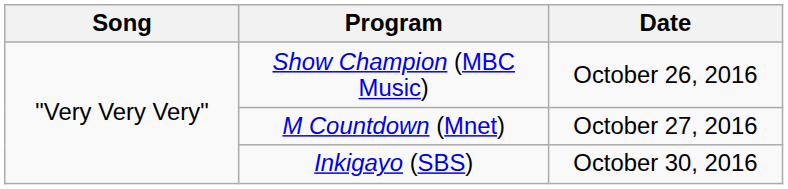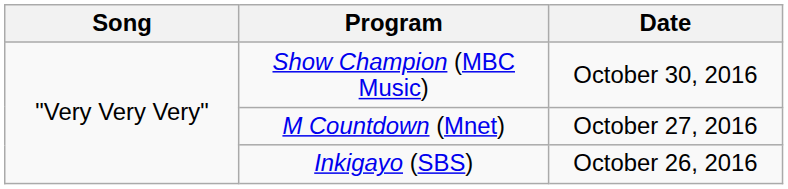Show Champion (MBC Music) | Date: October 26, 2016 -> October 30, 2016
Inkigayo (SBS) | Date: October 30, 2016 -> October 26, 2016
